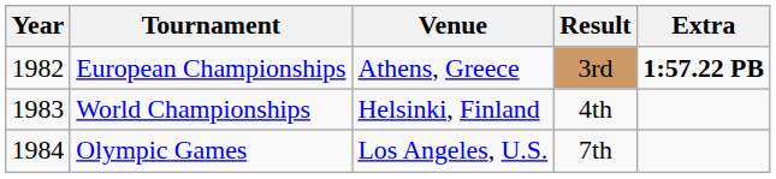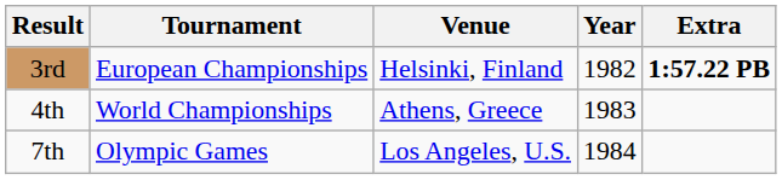columns swapped: Year <-> Result
European Championships | Venue: Athens, Greece -> Helsinki, Finland
World Championships | Venue: Helsinki, Finland -> Athens, Greece
